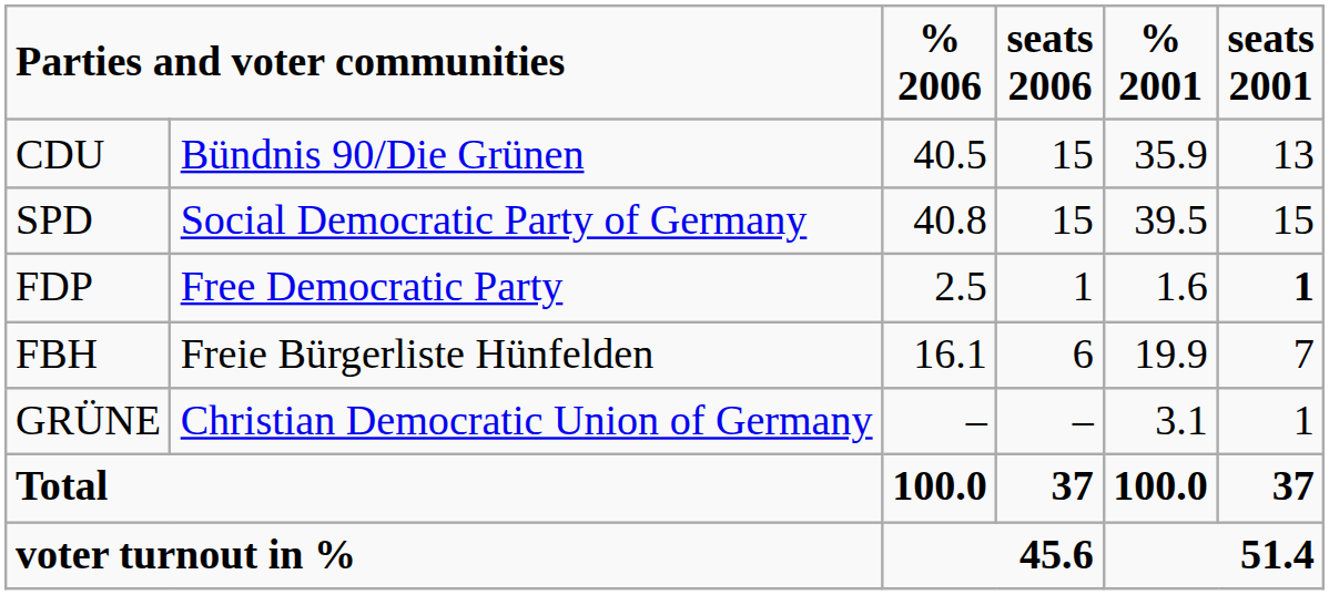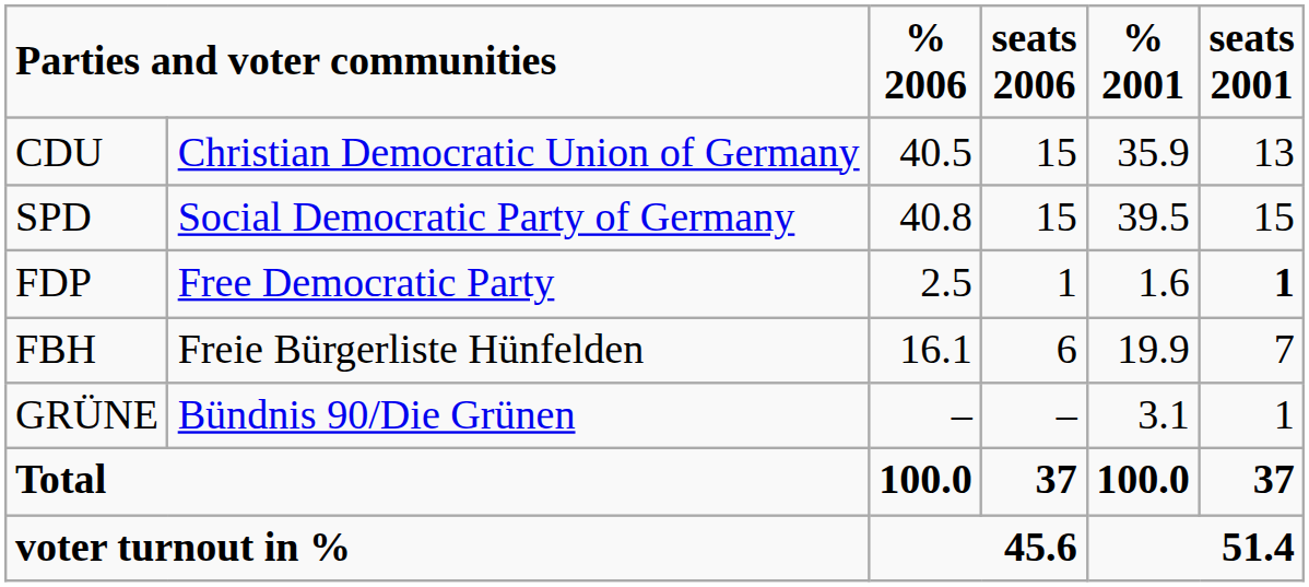CDU | column 2: Bündnis 90/Die Grünen -> Christian Democratic Union of Germany
GRÜNE | column 2: Christian Democratic Union of Germany -> Bündnis 90/Die Grünen
